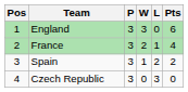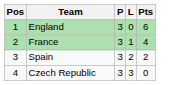- column: W | 3 | 2 | 1 | 0
